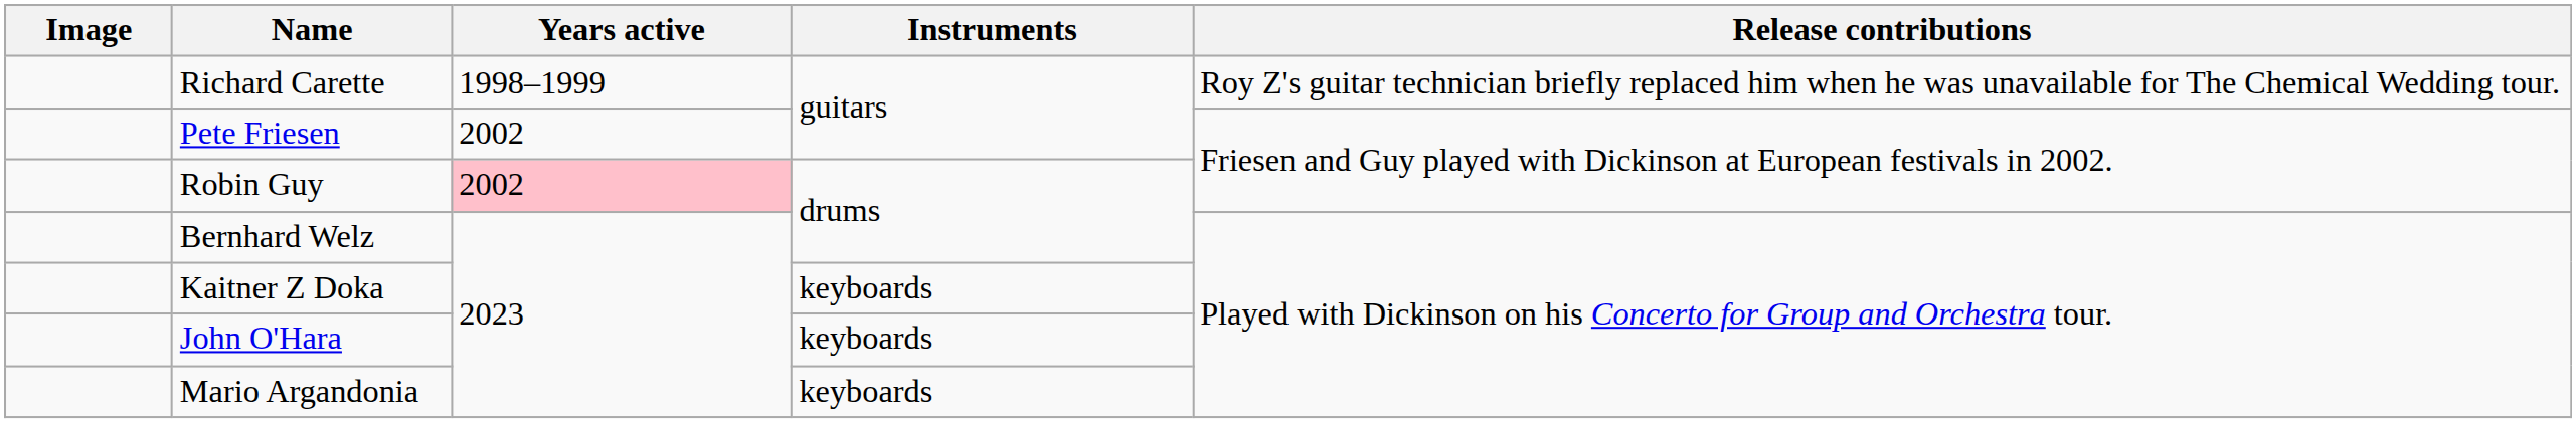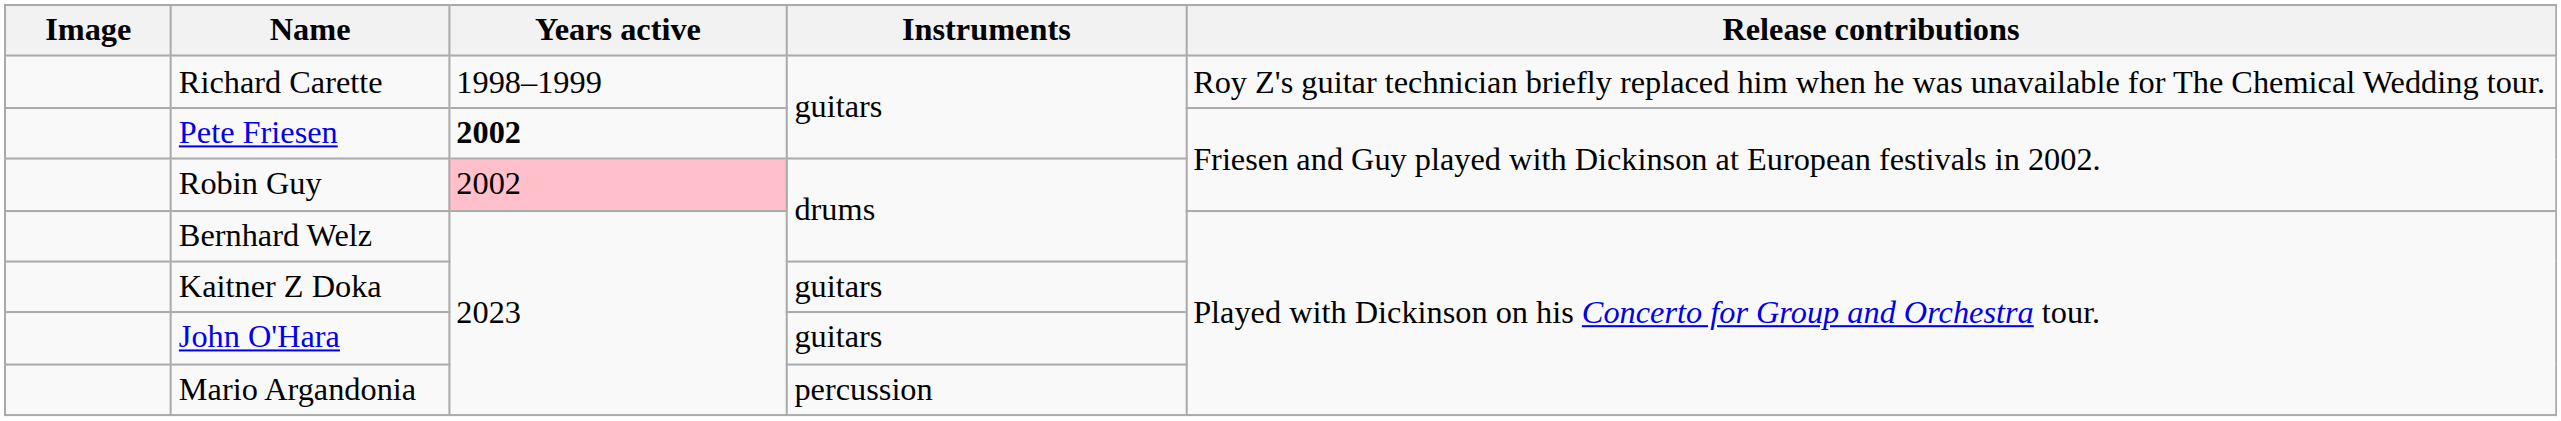Pete Friesen | Years active: normal -> bold
Kaitner Z Doka | Instruments: keyboards -> guitars
John O'Hara | Instruments: keyboards -> guitars
Mario Argandonia | Instruments: keyboards -> percussion
